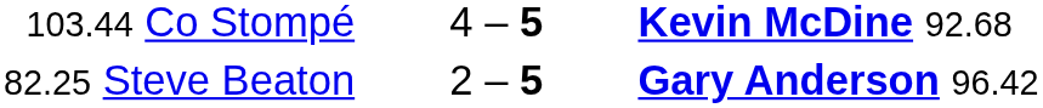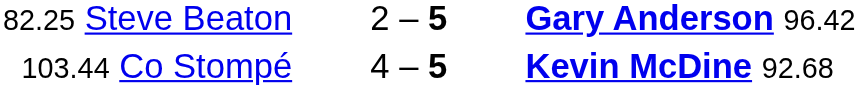rows swapped: 103.44 Co Stompé <-> 82.25 Steve Beaton
